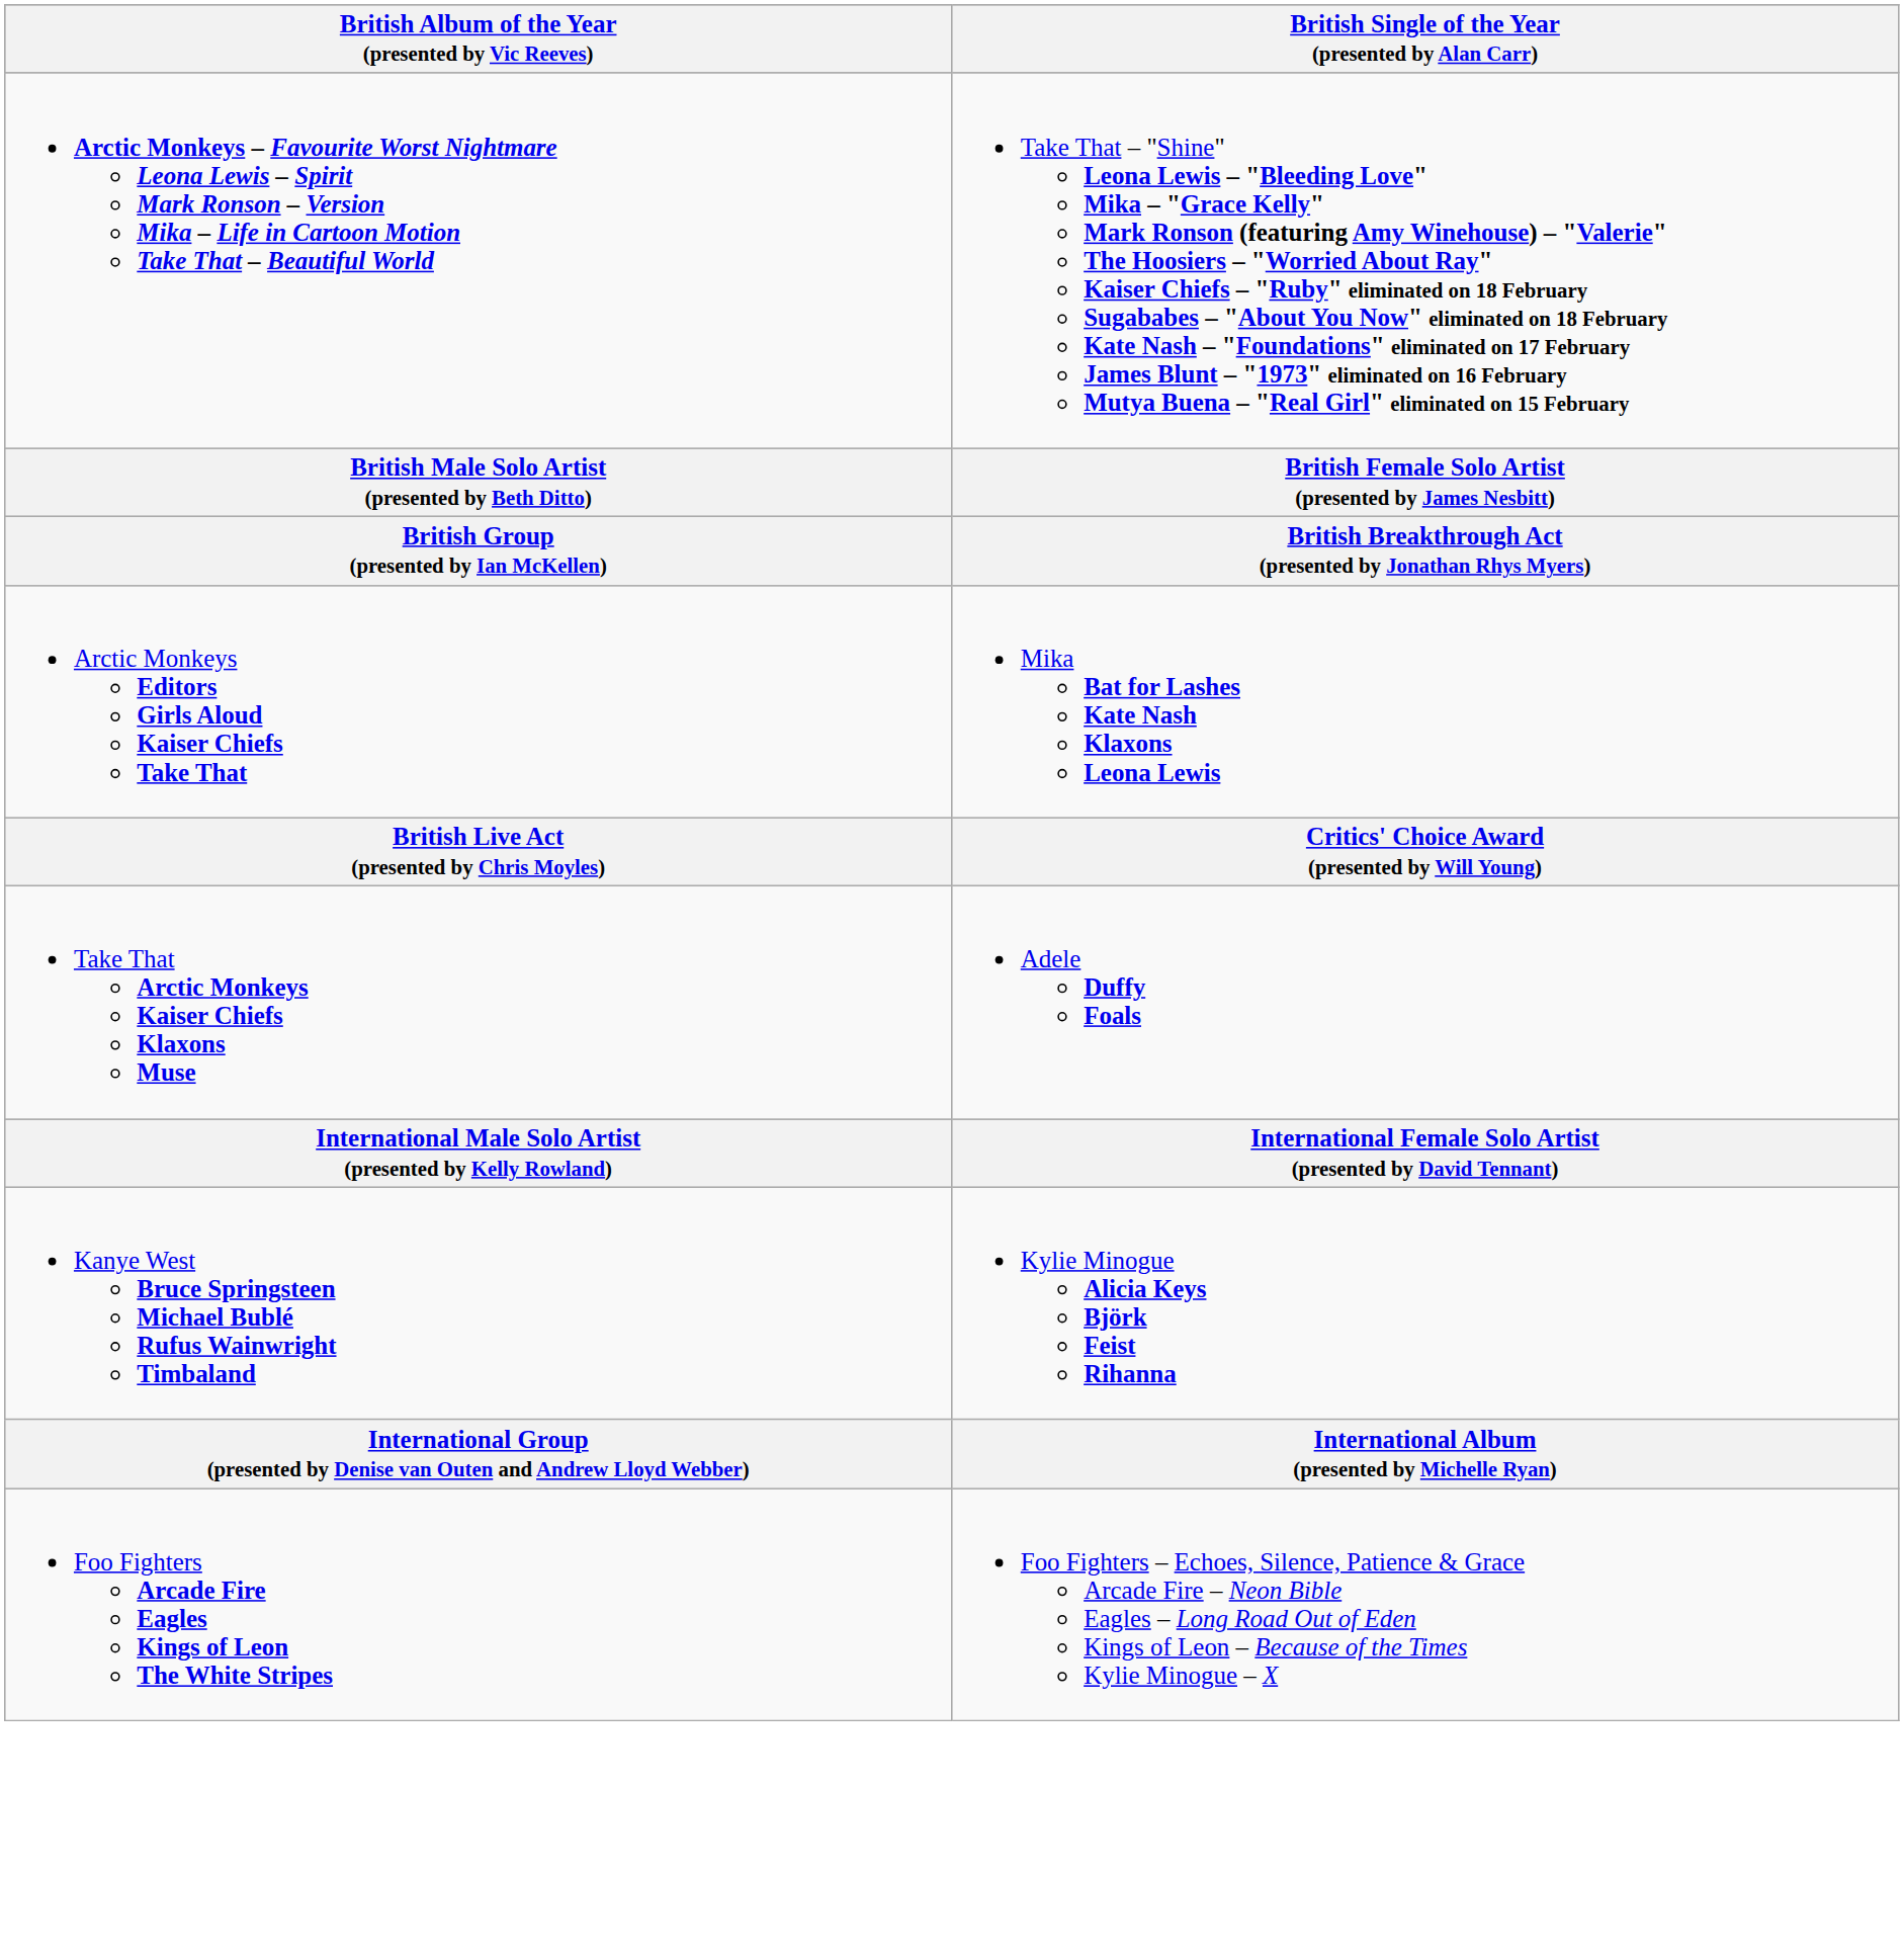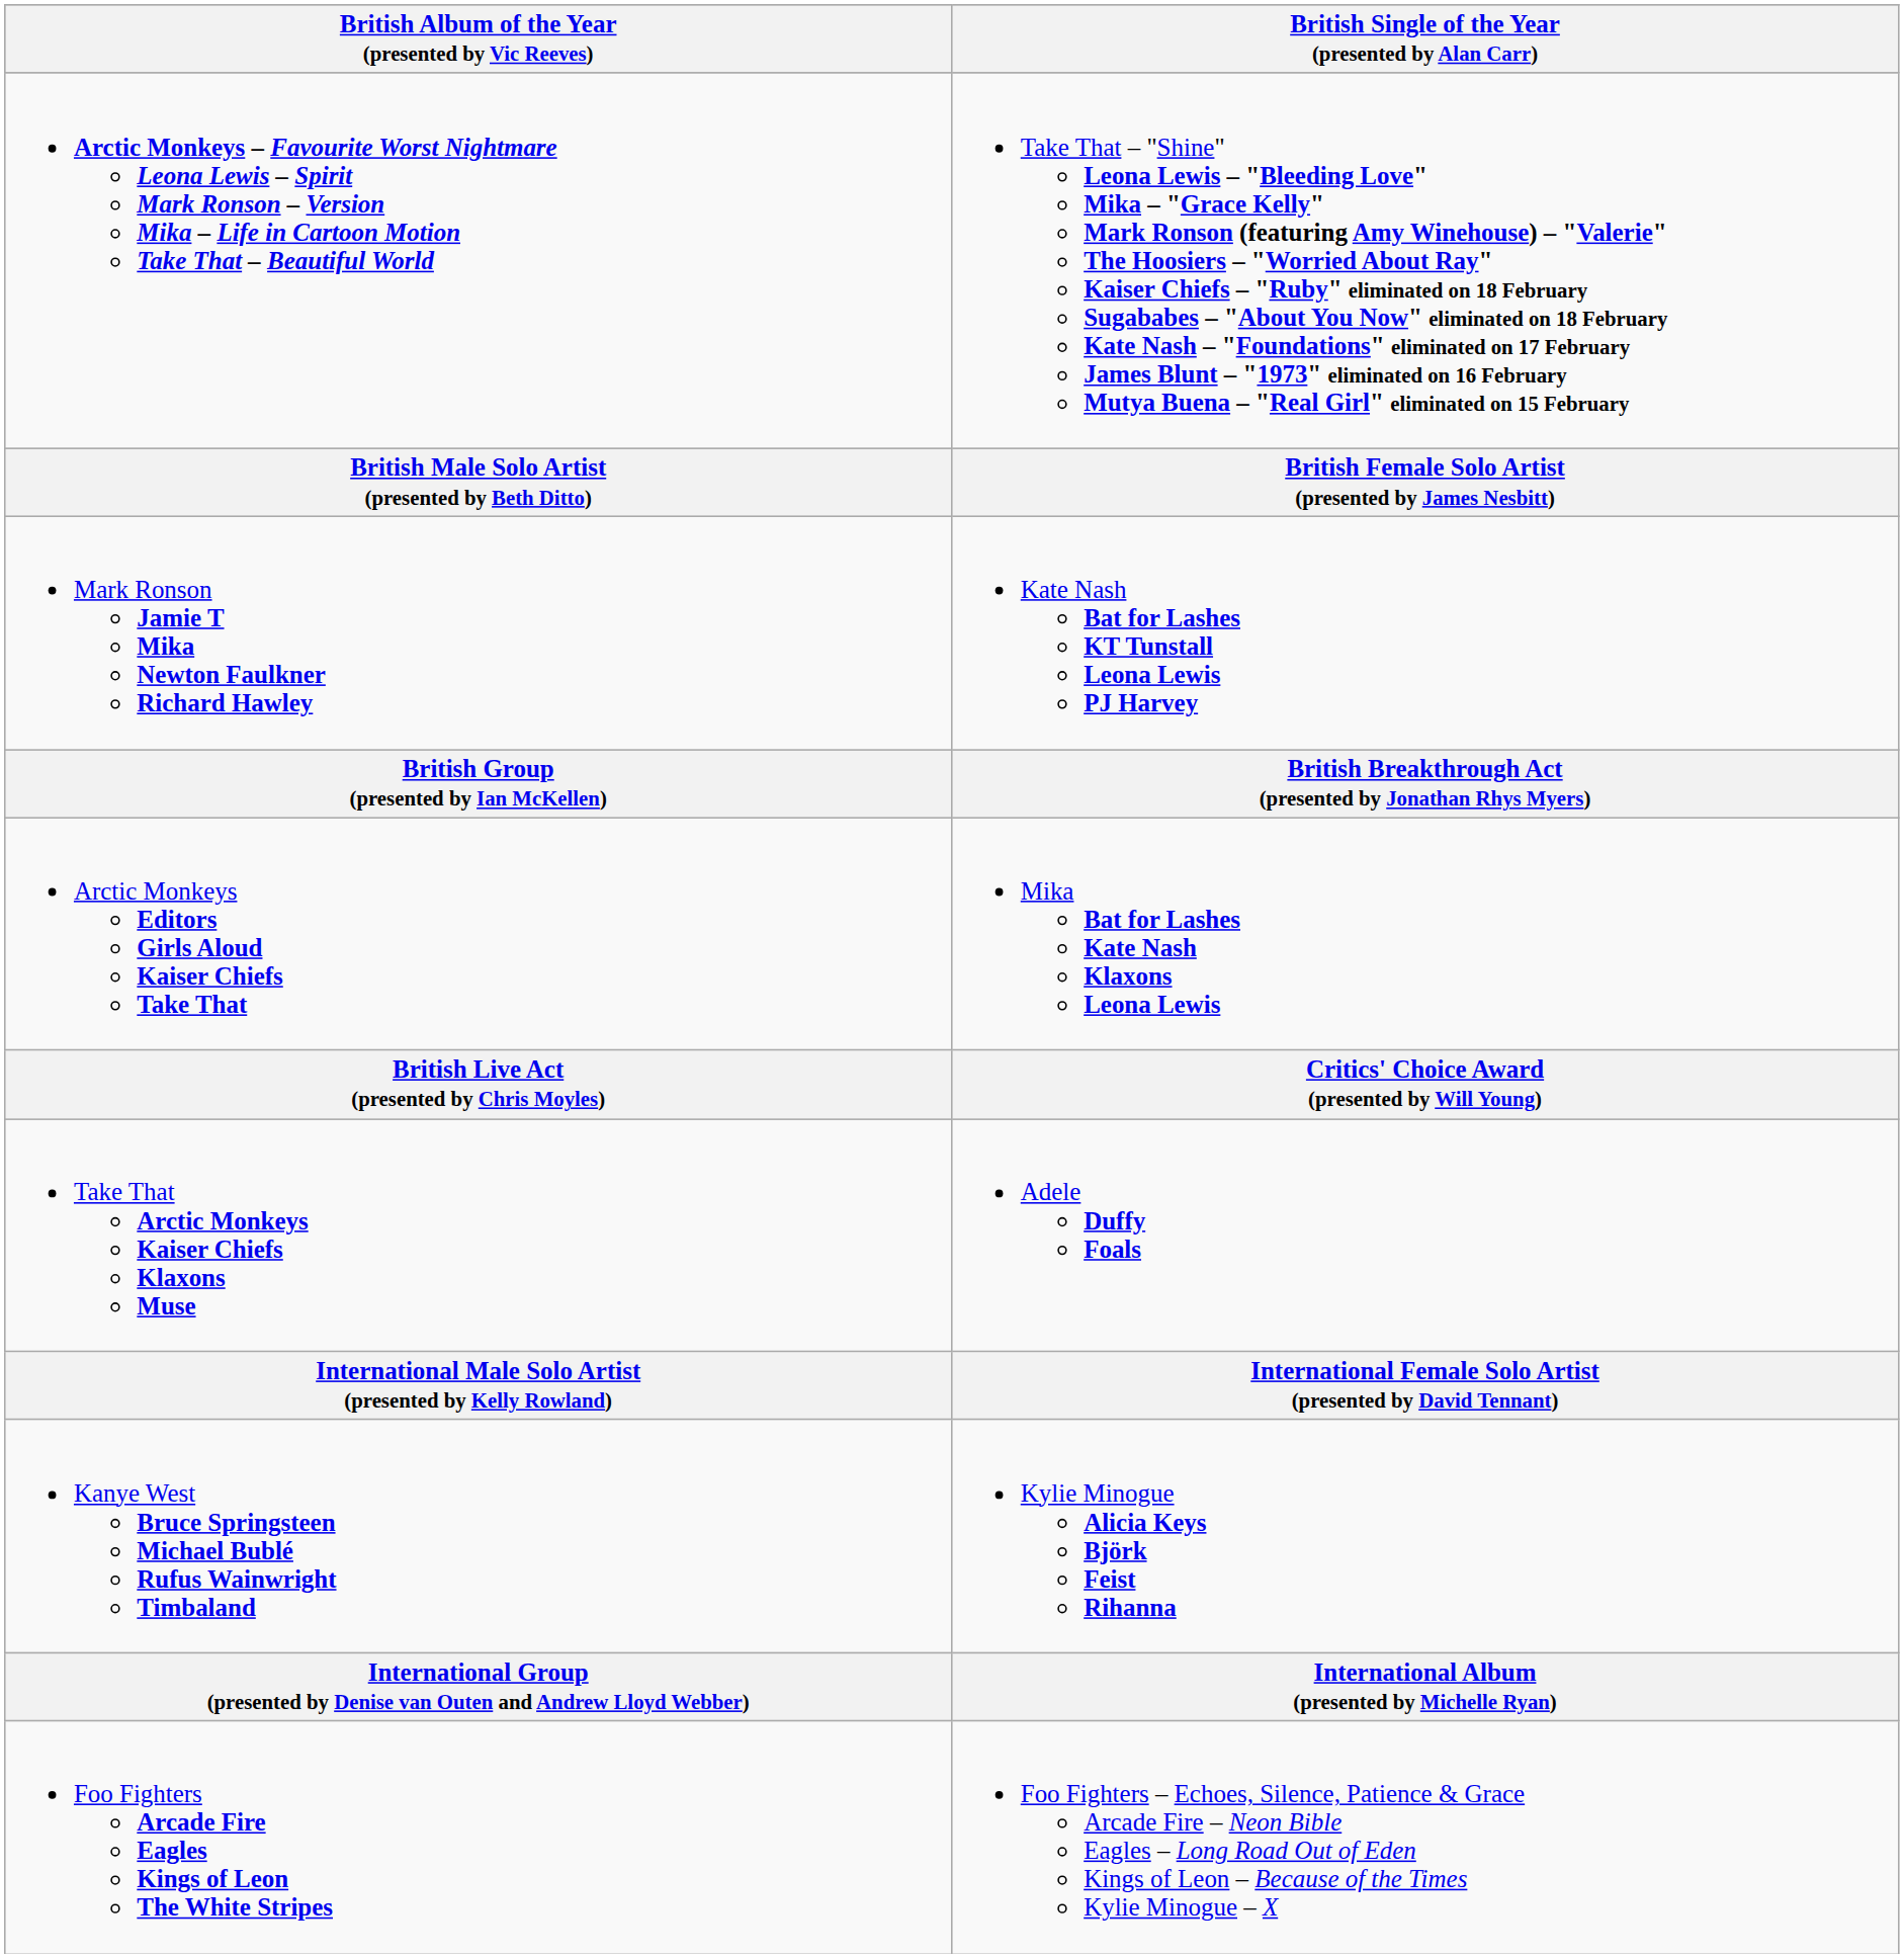+ row: Mark Ronson Jamie T Mika Newton Faulkner Richard Hawley | Kate Nash Bat for Lashes KT Tunstall Leona Lewis PJ Harvey
